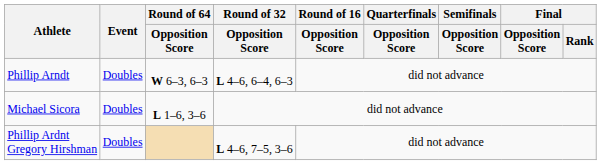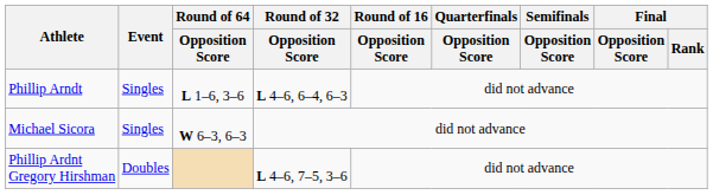Phillip Arndt | Event: Doubles -> Singles
Phillip Arndt | Round of 64 / Opposition Score: W 6–3, 6–3 -> L 1–6, 3–6
Michael Sicora | Event: Doubles -> Singles
Michael Sicora | Round of 64 / Opposition Score: L 1–6, 3–6 -> W 6–3, 6–3
